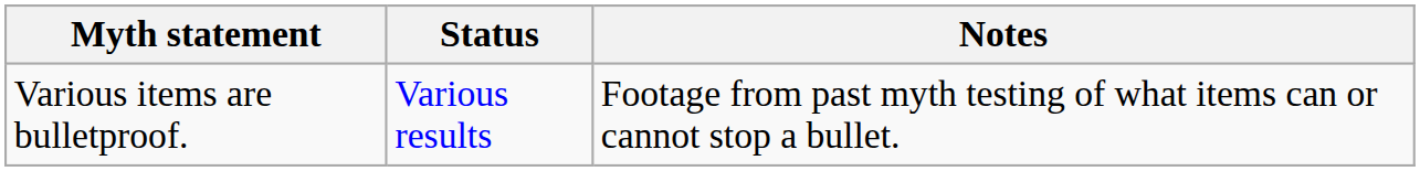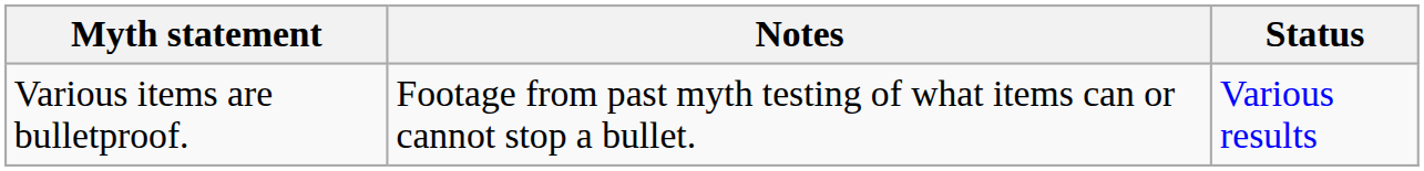columns swapped: Status <-> Notes
